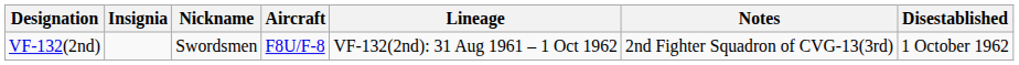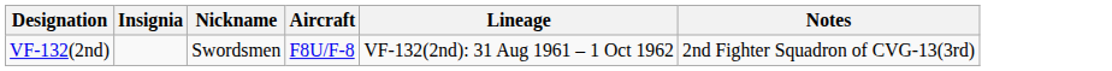- column: Disestablished | 1 October 1962
